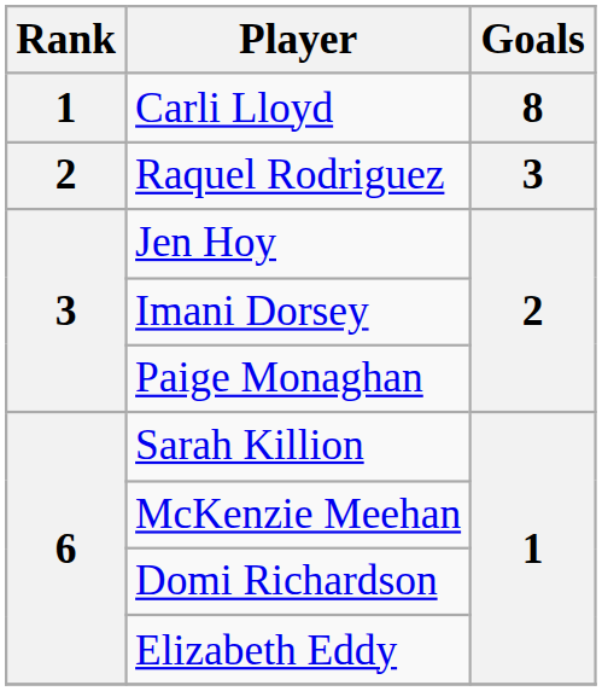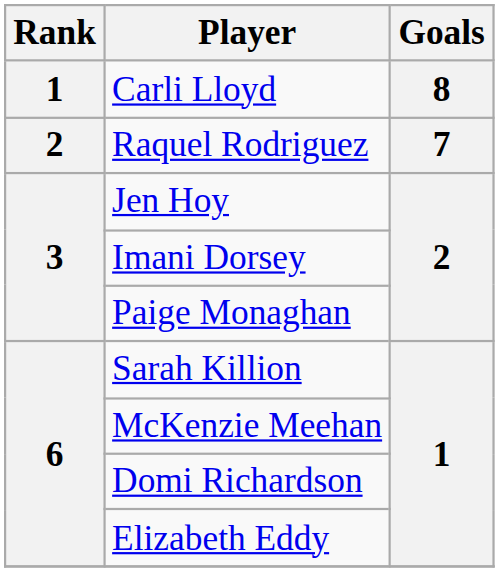Raquel Rodriguez | Goals: 3 -> 7
